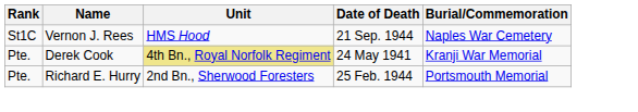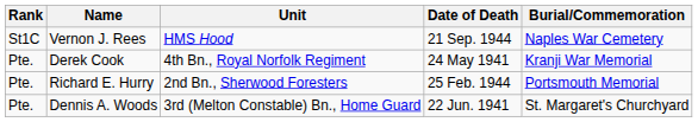Derek Cook | Unit: khaki background -> no background
+ row: Pte. | Dennis A. Woods | 3rd (Melton Constable) Bn., Home Guard | 22 Jun. 1941 | St. Margaret's Churchyard
